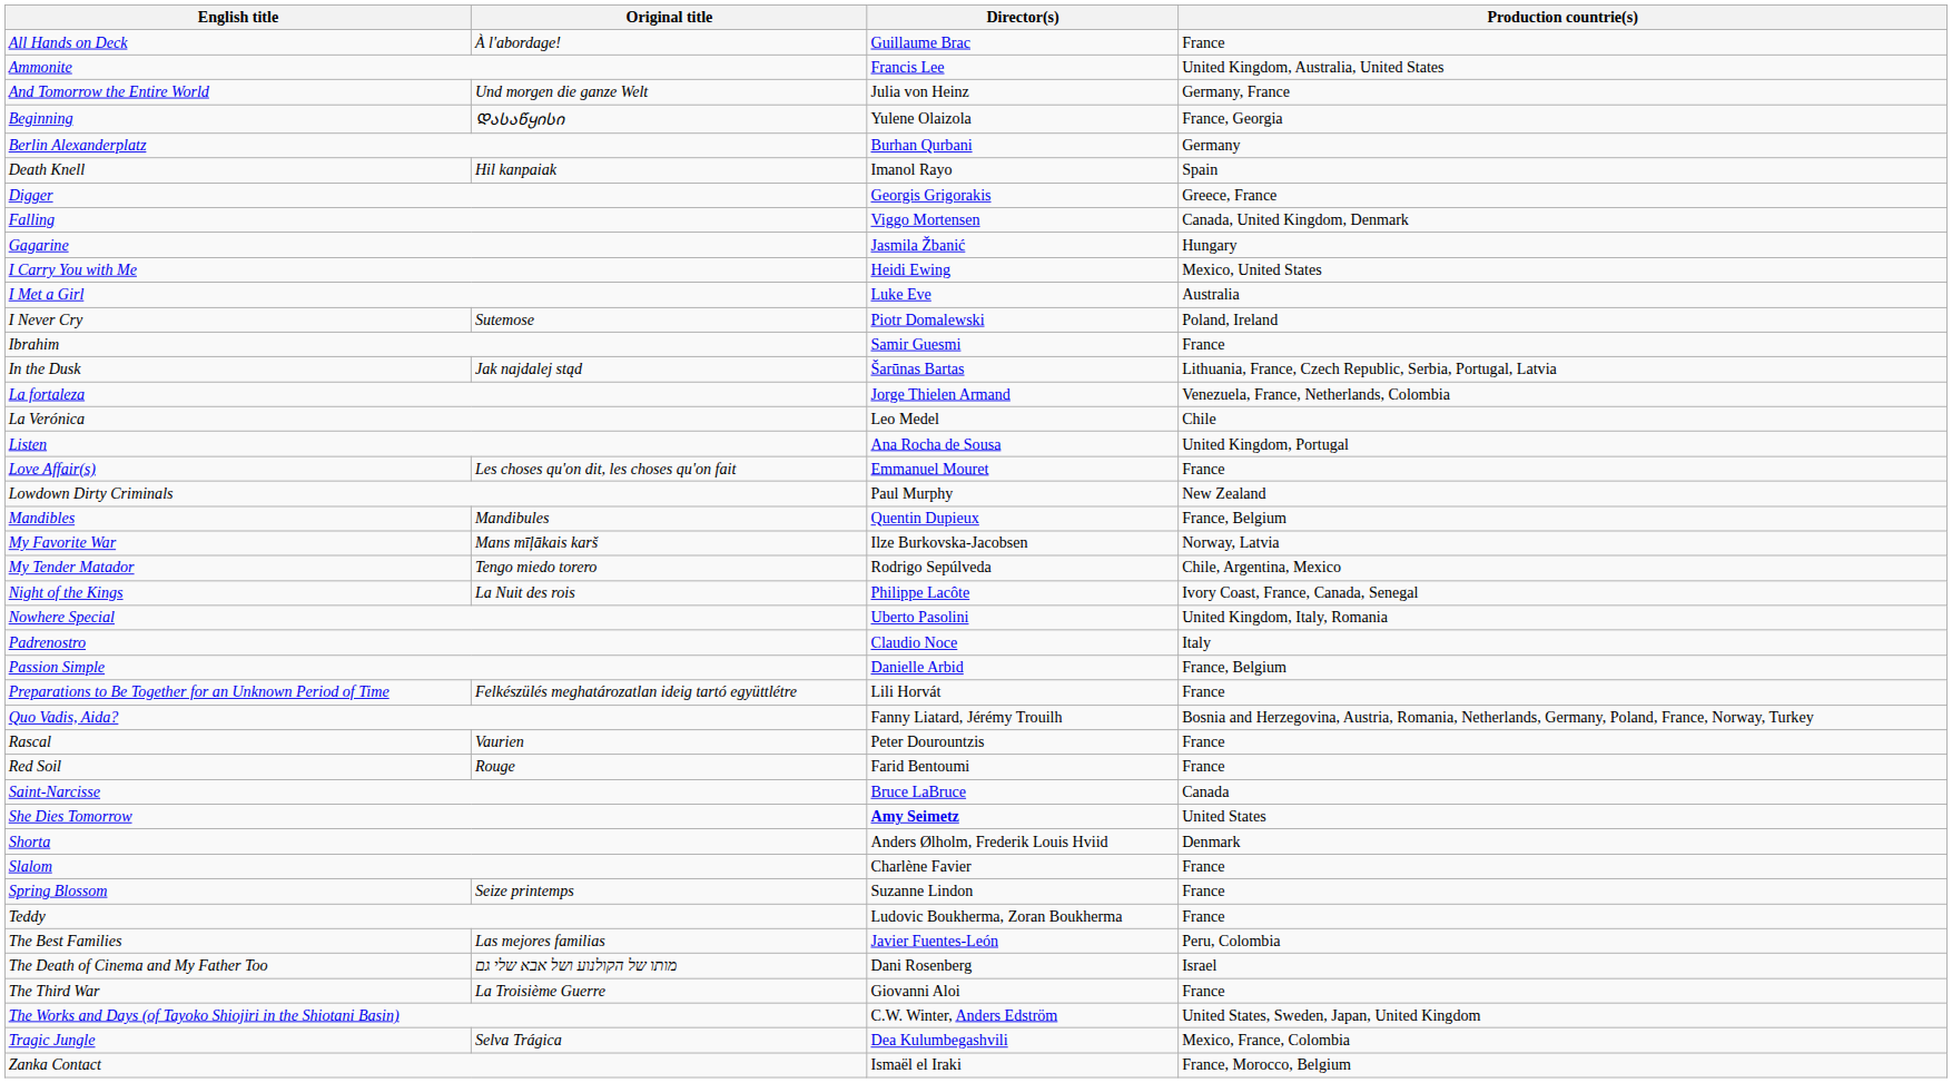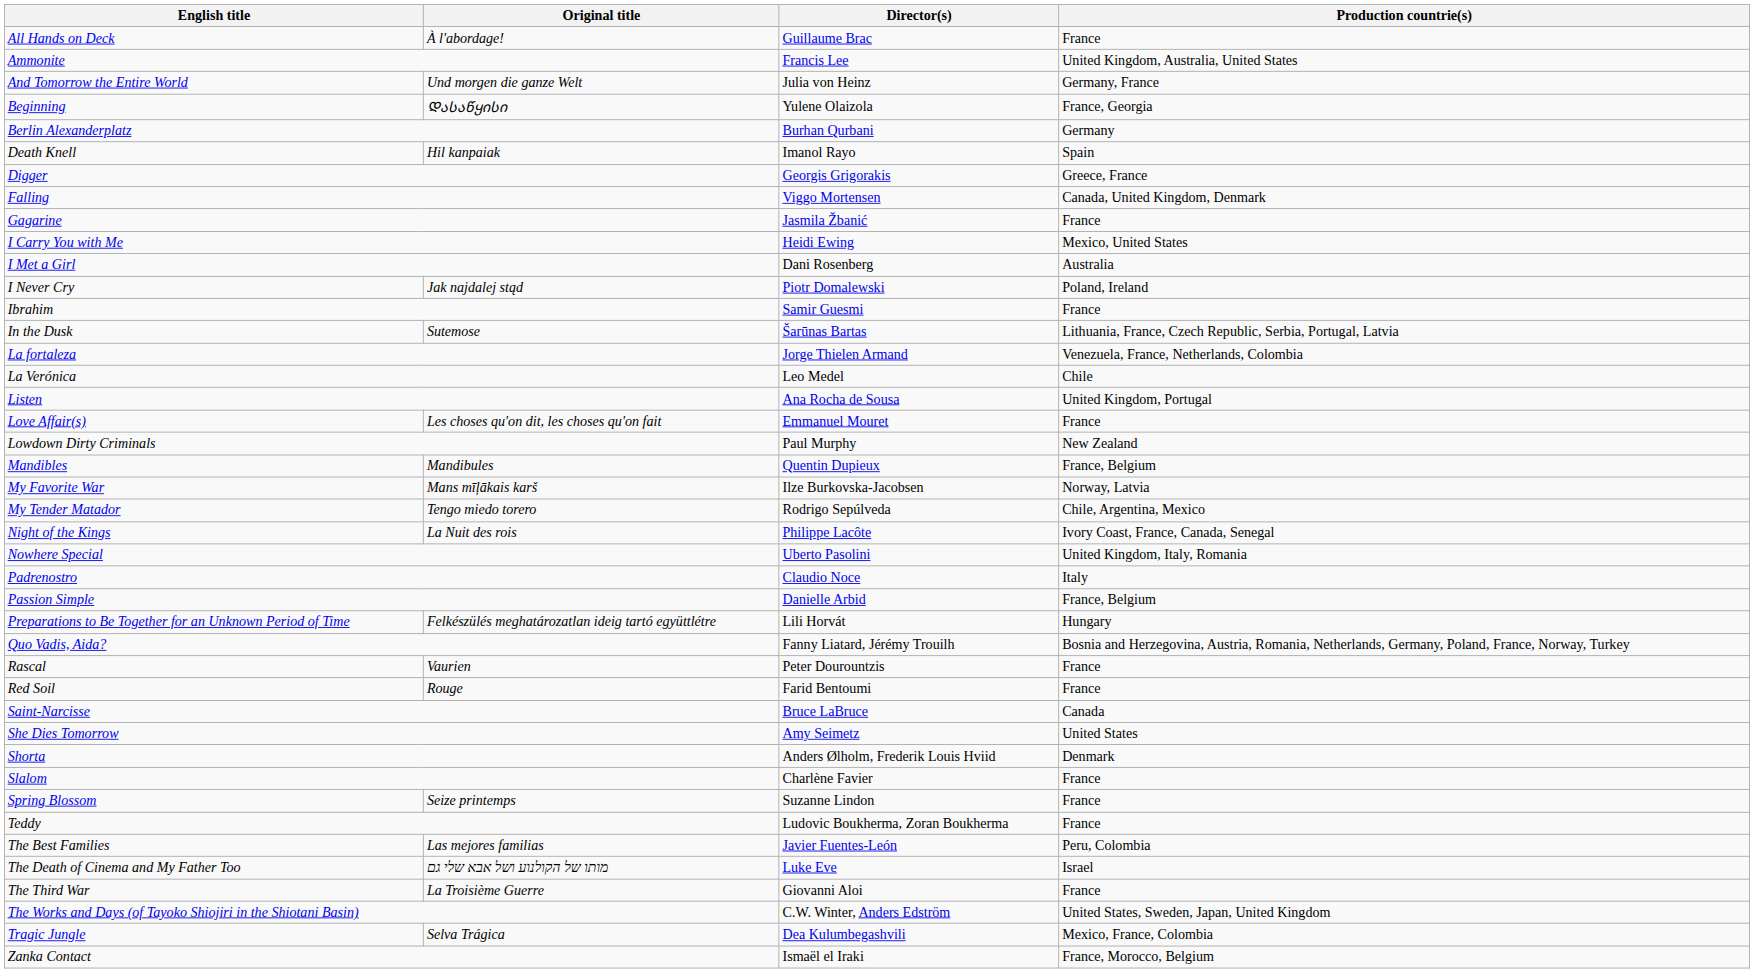Gagarine | Production countrie(s): Hungary -> France
I Met a Girl | Director(s): Luke Eve -> Dani Rosenberg
I Never Cry | Original title: Sutemose -> Jak najdalej stąd
In the Dusk | Original title: Jak najdalej stąd -> Sutemose
Preparations to Be Together for an Unknown Period of Time | Production countrie(s): France -> Hungary
She Dies Tomorrow | Director(s): bold -> normal
The Death of Cinema and My Father Too | Director(s): Dani Rosenberg -> Luke Eve
